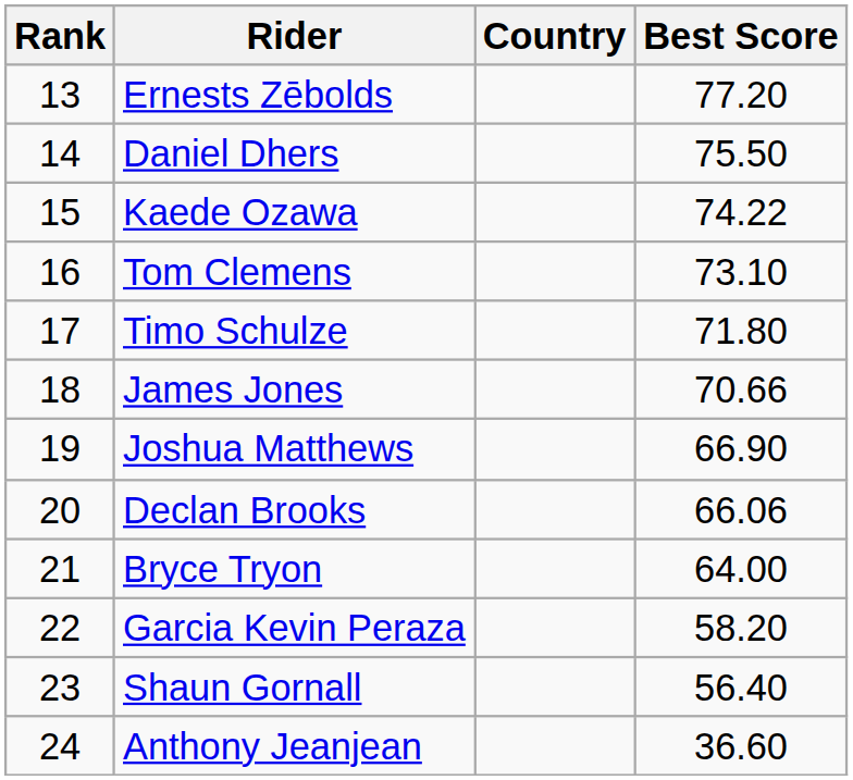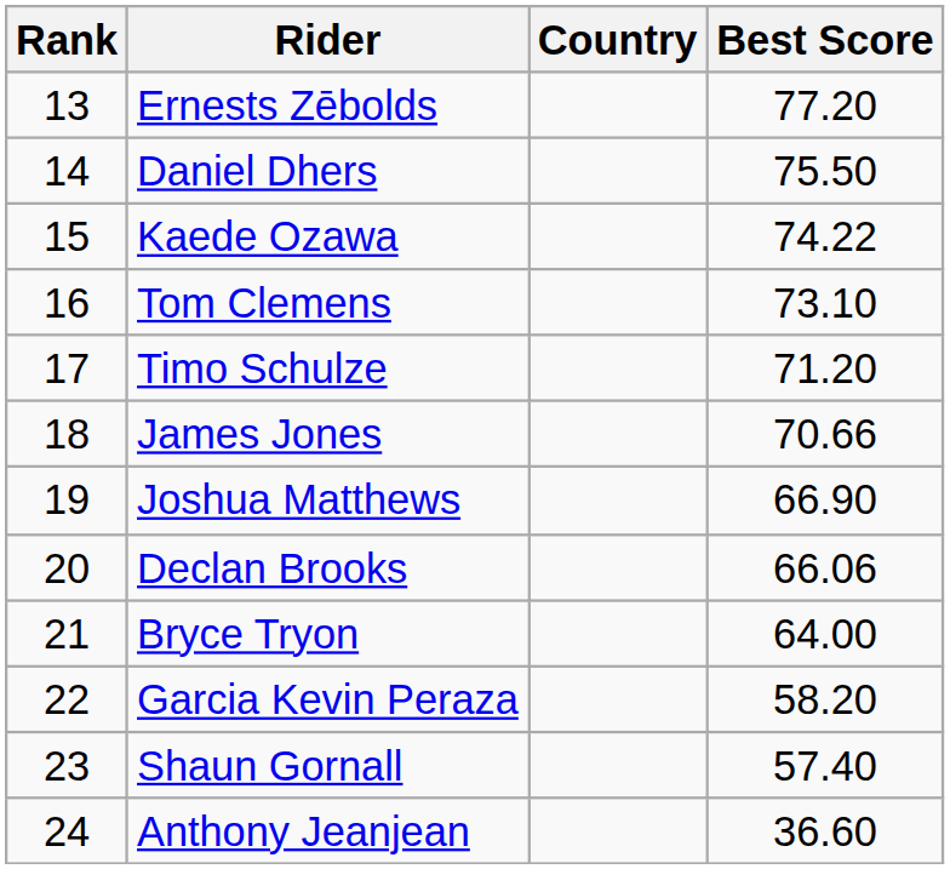Timo Schulze | Best Score: 71.80 -> 71.20
Shaun Gornall | Best Score: 56.40 -> 57.40
